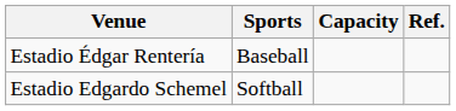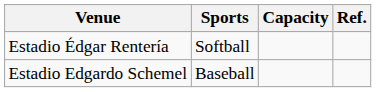Estadio Édgar Rentería | Sports: Baseball -> Softball
Estadio Edgardo Schemel | Sports: Softball -> Baseball
